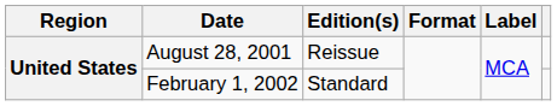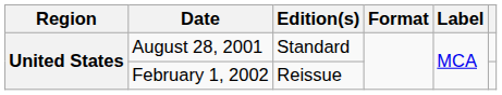August 28, 2001 | Edition(s): Reissue -> Standard
February 1, 2002 | Edition(s): Standard -> Reissue
